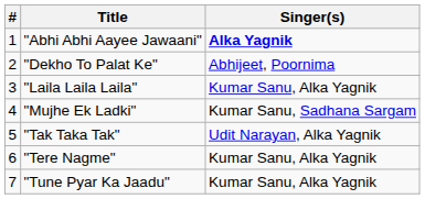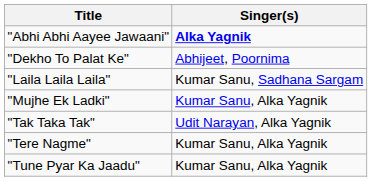- column: # | 1 | 2 | 3 | 4 | 5 | 6 | 7
"Laila Laila Laila" | Singer(s): Kumar Sanu, Alka Yagnik -> Kumar Sanu, Sadhana Sargam
"Mujhe Ek Ladki" | Singer(s): Kumar Sanu, Sadhana Sargam -> Kumar Sanu, Alka Yagnik
